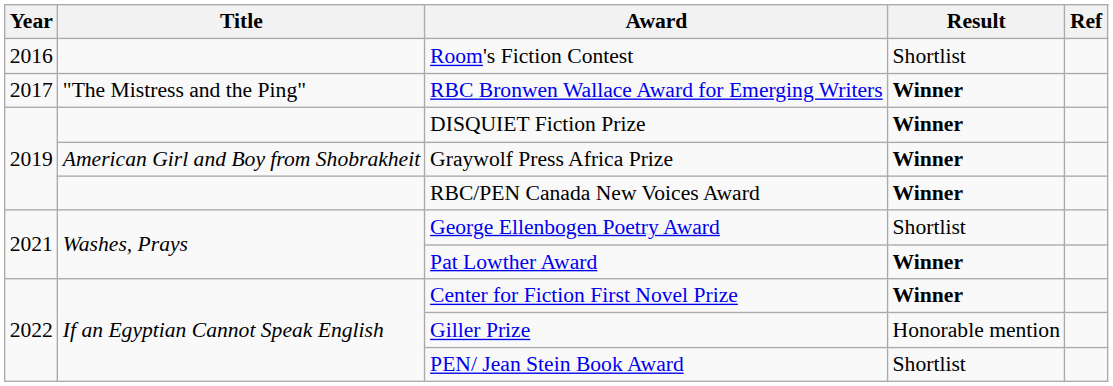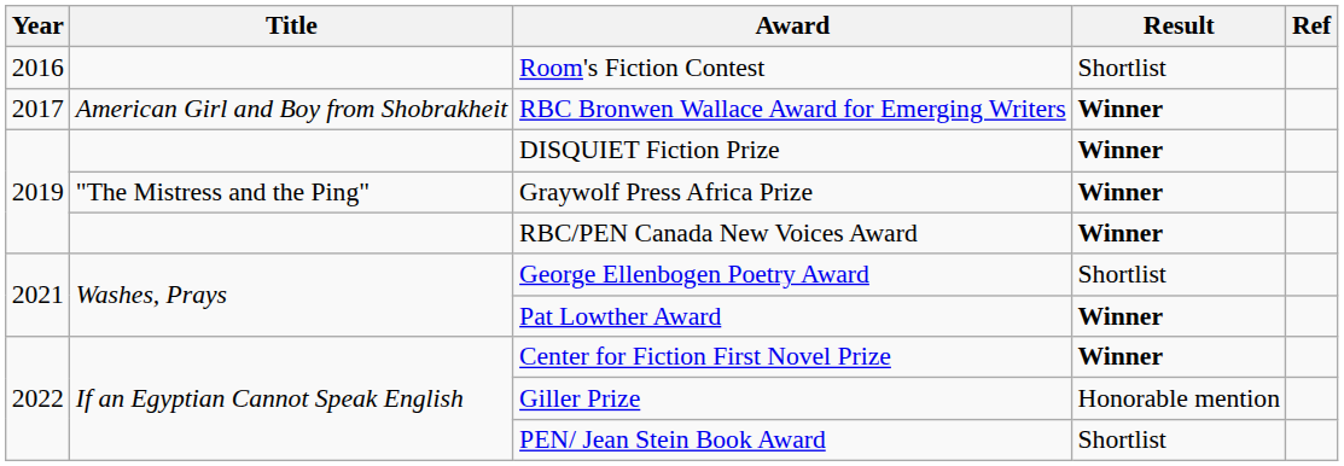RBC Bronwen Wallace Award for Emerging Writers | Title: "The Mistress and the Ping" -> American Girl and Boy from Shobrakheit
Graywolf Press Africa Prize | Title: American Girl and Boy from Shobrakheit -> "The Mistress and the Ping"
